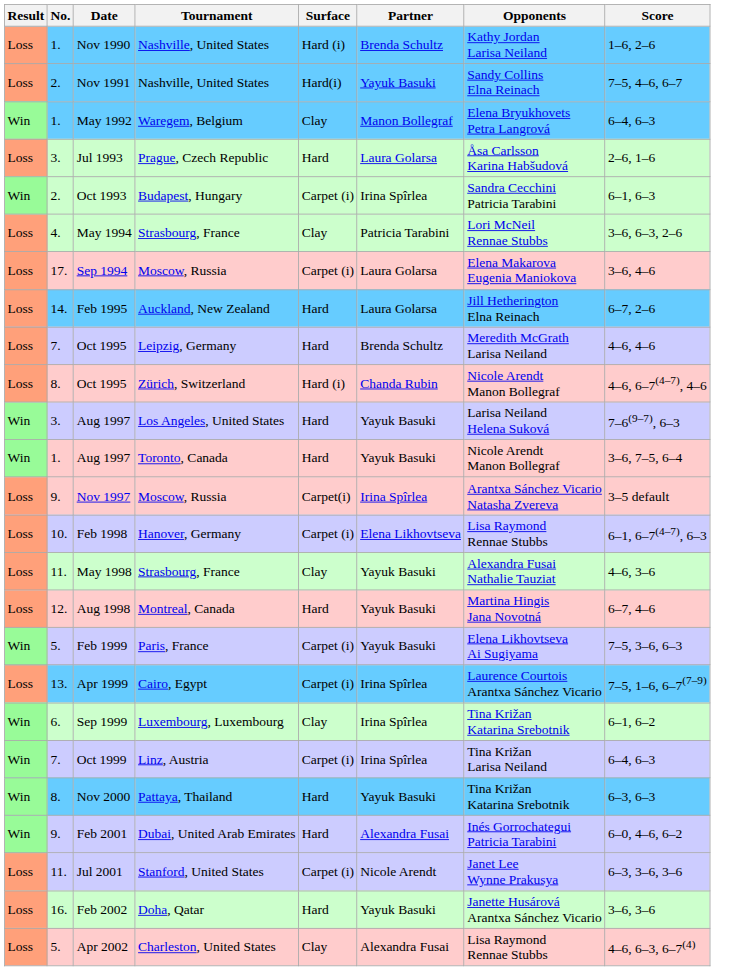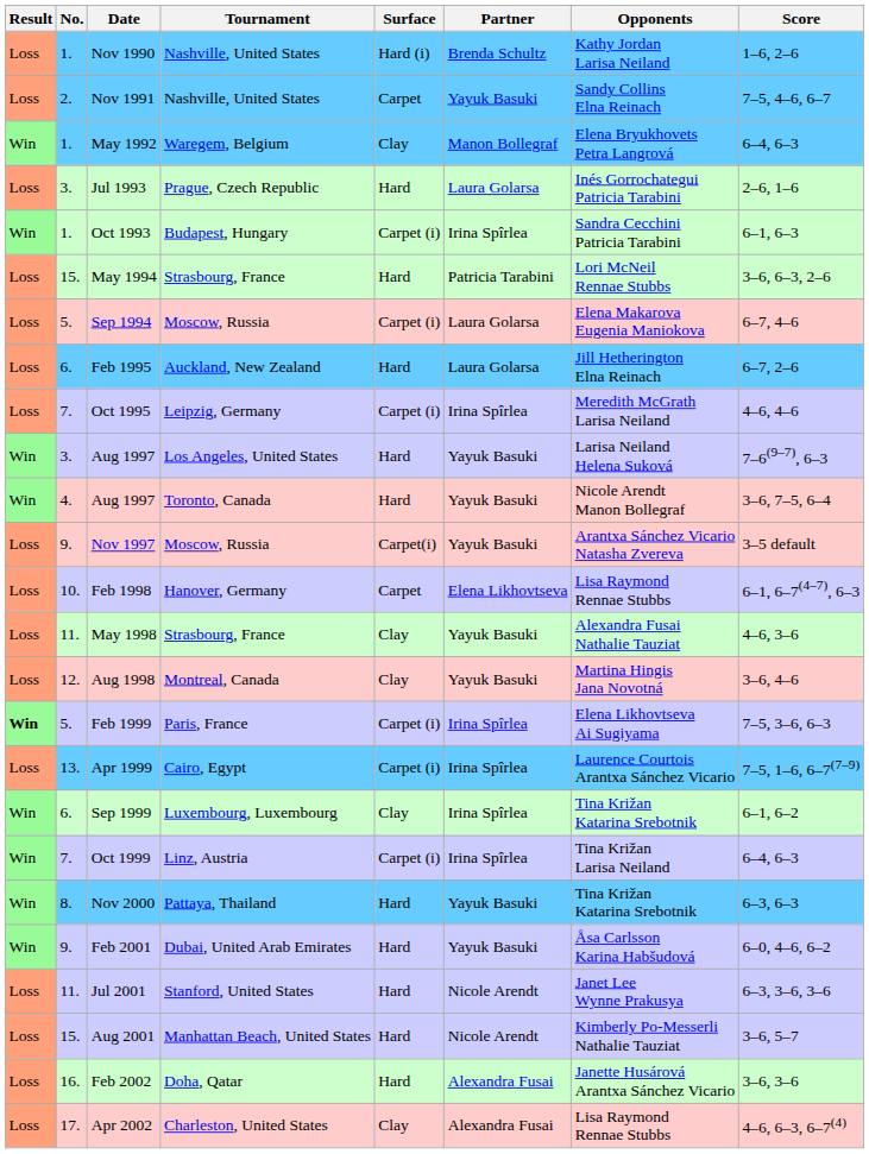Nov 1991 | Surface: Hard(i) -> Carpet
Jul 1993 | Opponents: Åsa Carlsson Karina Habšudová -> Inés Gorrochategui Patricia Tarabini
Oct 1993 | No.: 2. -> 1.
May 1994 | No.: 4. -> 15.
May 1994 | Surface: Clay -> Hard
Sep 1994 | No.: 17. -> 5.
Sep 1994 | Score: 3–6, 4–6 -> 6–7, 4–6
Feb 1995 | No.: 14. -> 6.
Oct 1995 / Leipzig, Germany | Surface: Hard -> Carpet (i)
Oct 1995 / Leipzig, Germany | Partner: Brenda Schultz -> Irina Spîrlea
- row: Loss | 8. | Oct 1995 | Zürich, Switzerland | Hard (i) | Chanda Rubin | Nicole Arendt Manon Bollegraf | 4–6, 6–7(4–7), 4–6
Aug 1997 / Toronto, Canada | No.: 1. -> 4.
Nov 1997 | Partner: Irina Spîrlea -> Yayuk Basuki
Feb 1998 | Surface: Carpet (i) -> Carpet
Aug 1998 | Surface: Hard -> Clay
Aug 1998 | Score: 6–7, 4–6 -> 3–6, 4–6
Feb 1999 | Result: normal -> bold
Feb 1999 | Partner: Yayuk Basuki -> Irina Spîrlea
Feb 2001 | Partner: Alexandra Fusai -> Yayuk Basuki
Feb 2001 | Opponents: Inés Gorrochategui Patricia Tarabini -> Åsa Carlsson Karina Habšudová
Jul 2001 | Surface: Carpet (i) -> Hard
+ row: Loss | 15. | Aug 2001 | Manhattan Beach, United States | Hard | Nicole Arendt | Kimberly Po-Messerli Nathalie Tauziat | 3–6, 5–7
Feb 2002 | Partner: Yayuk Basuki -> Alexandra Fusai
Apr 2002 | No.: 5. -> 17.
